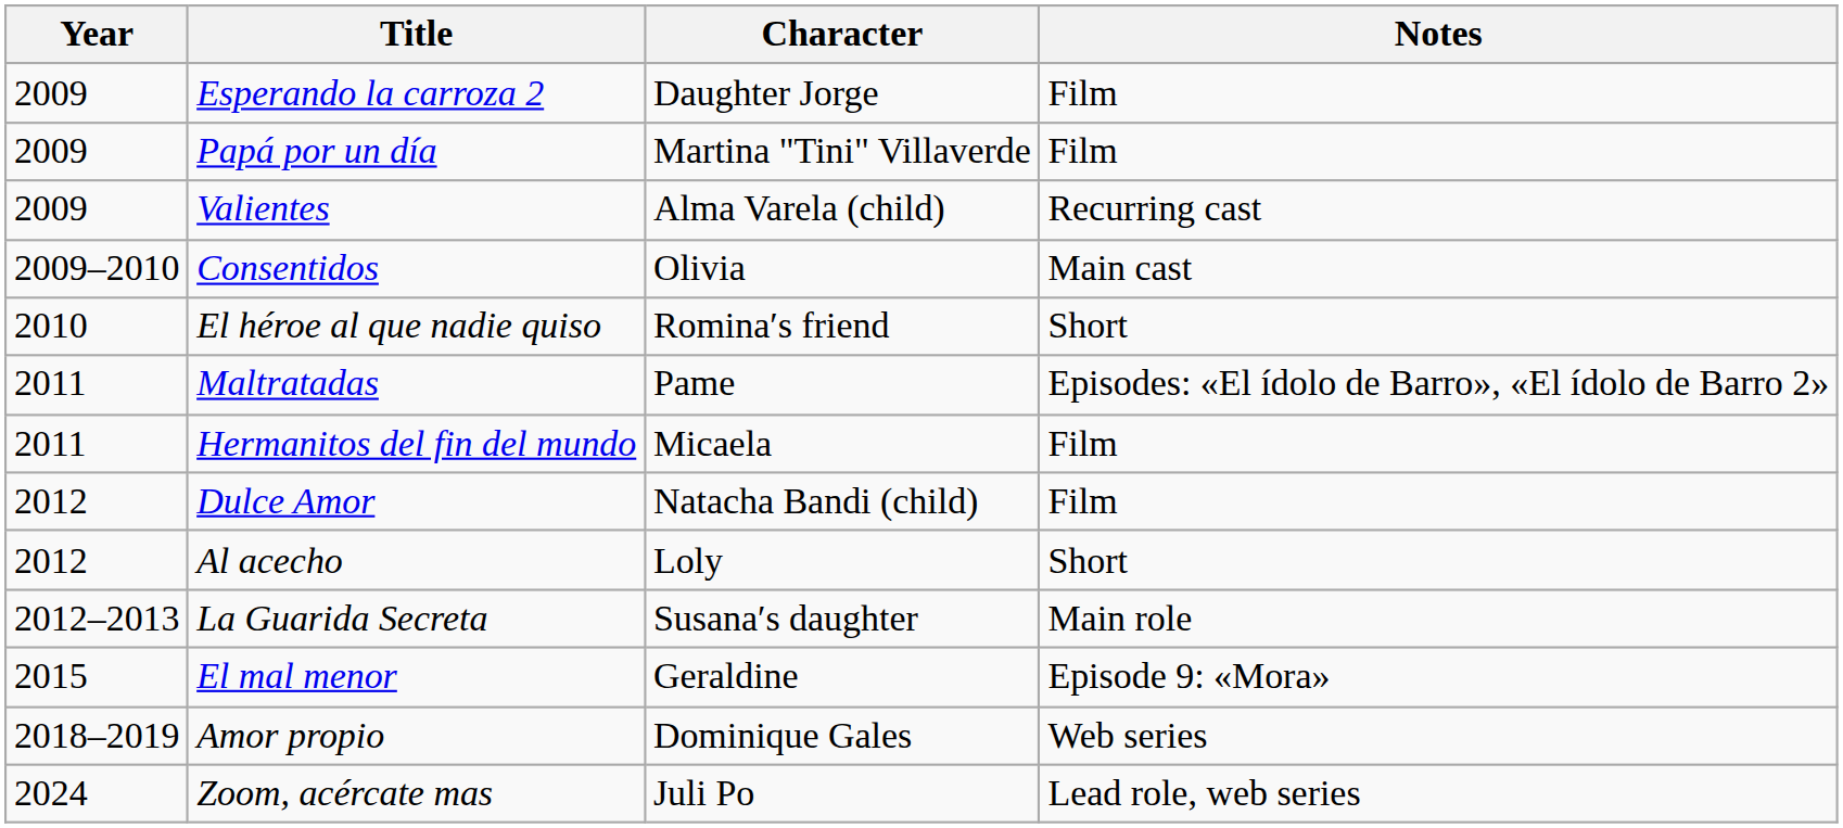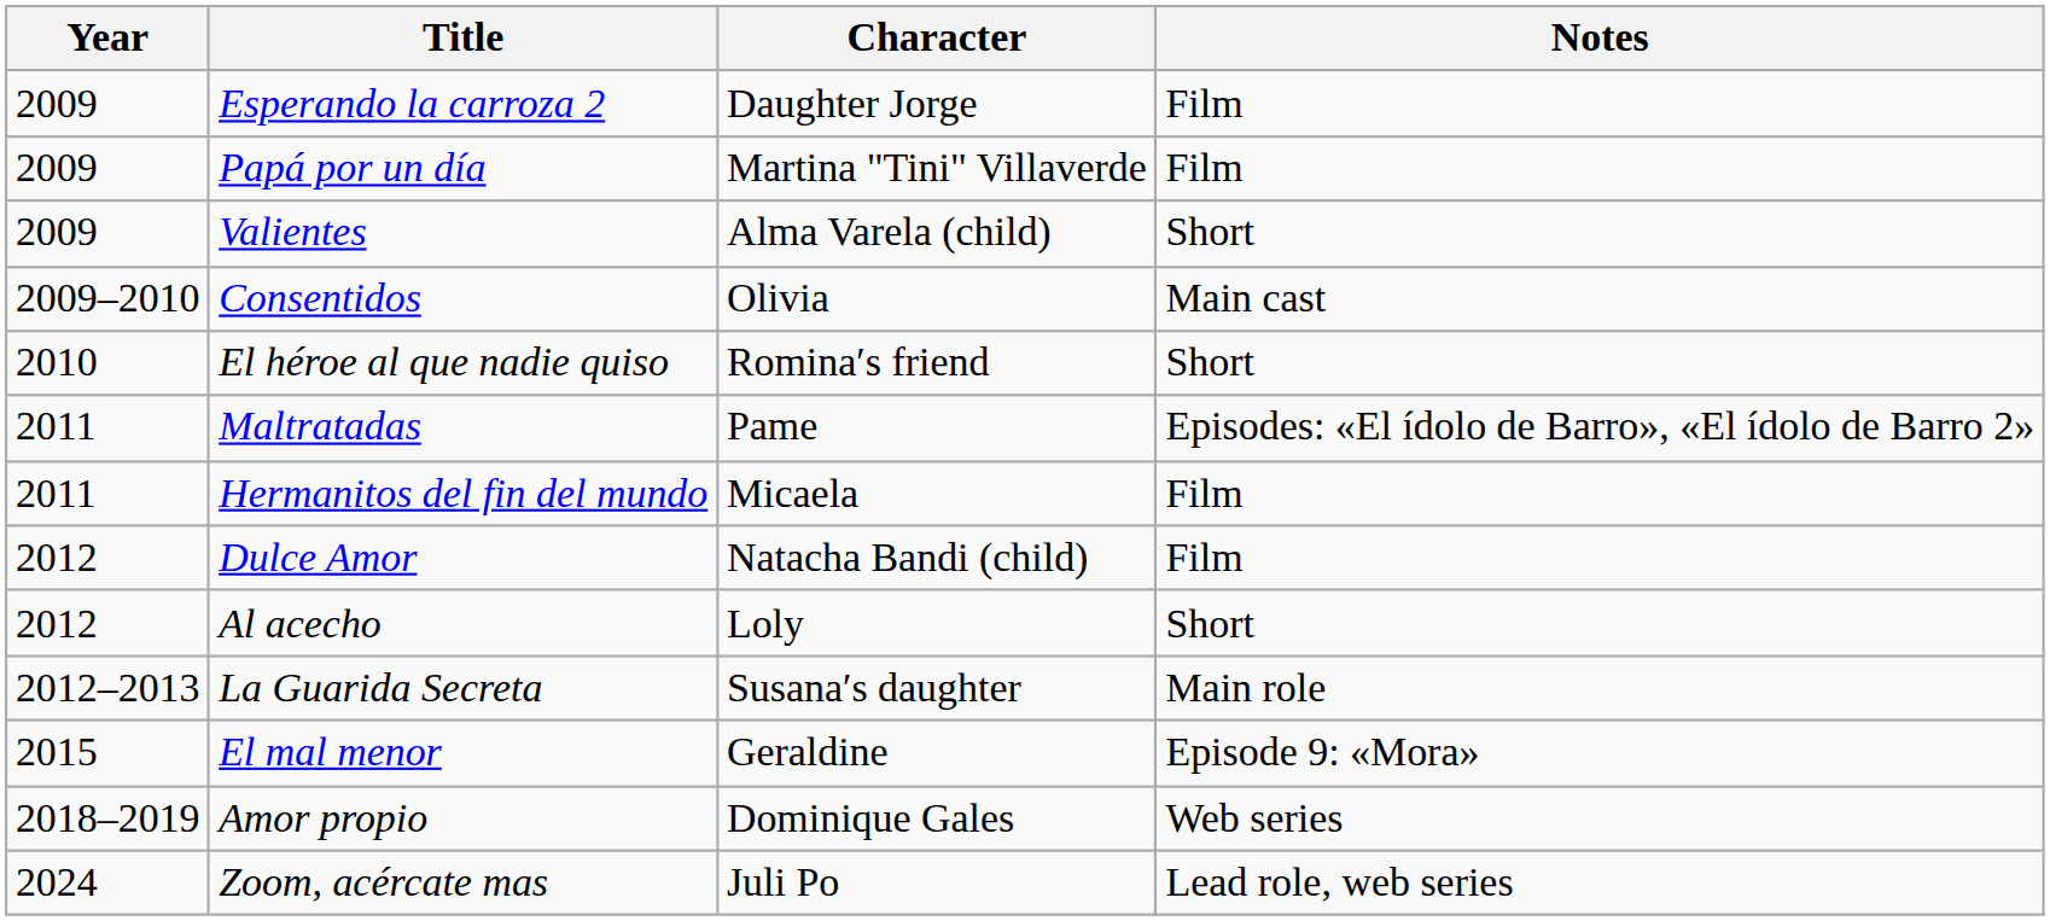Valientes | Notes: Recurring cast -> Short
